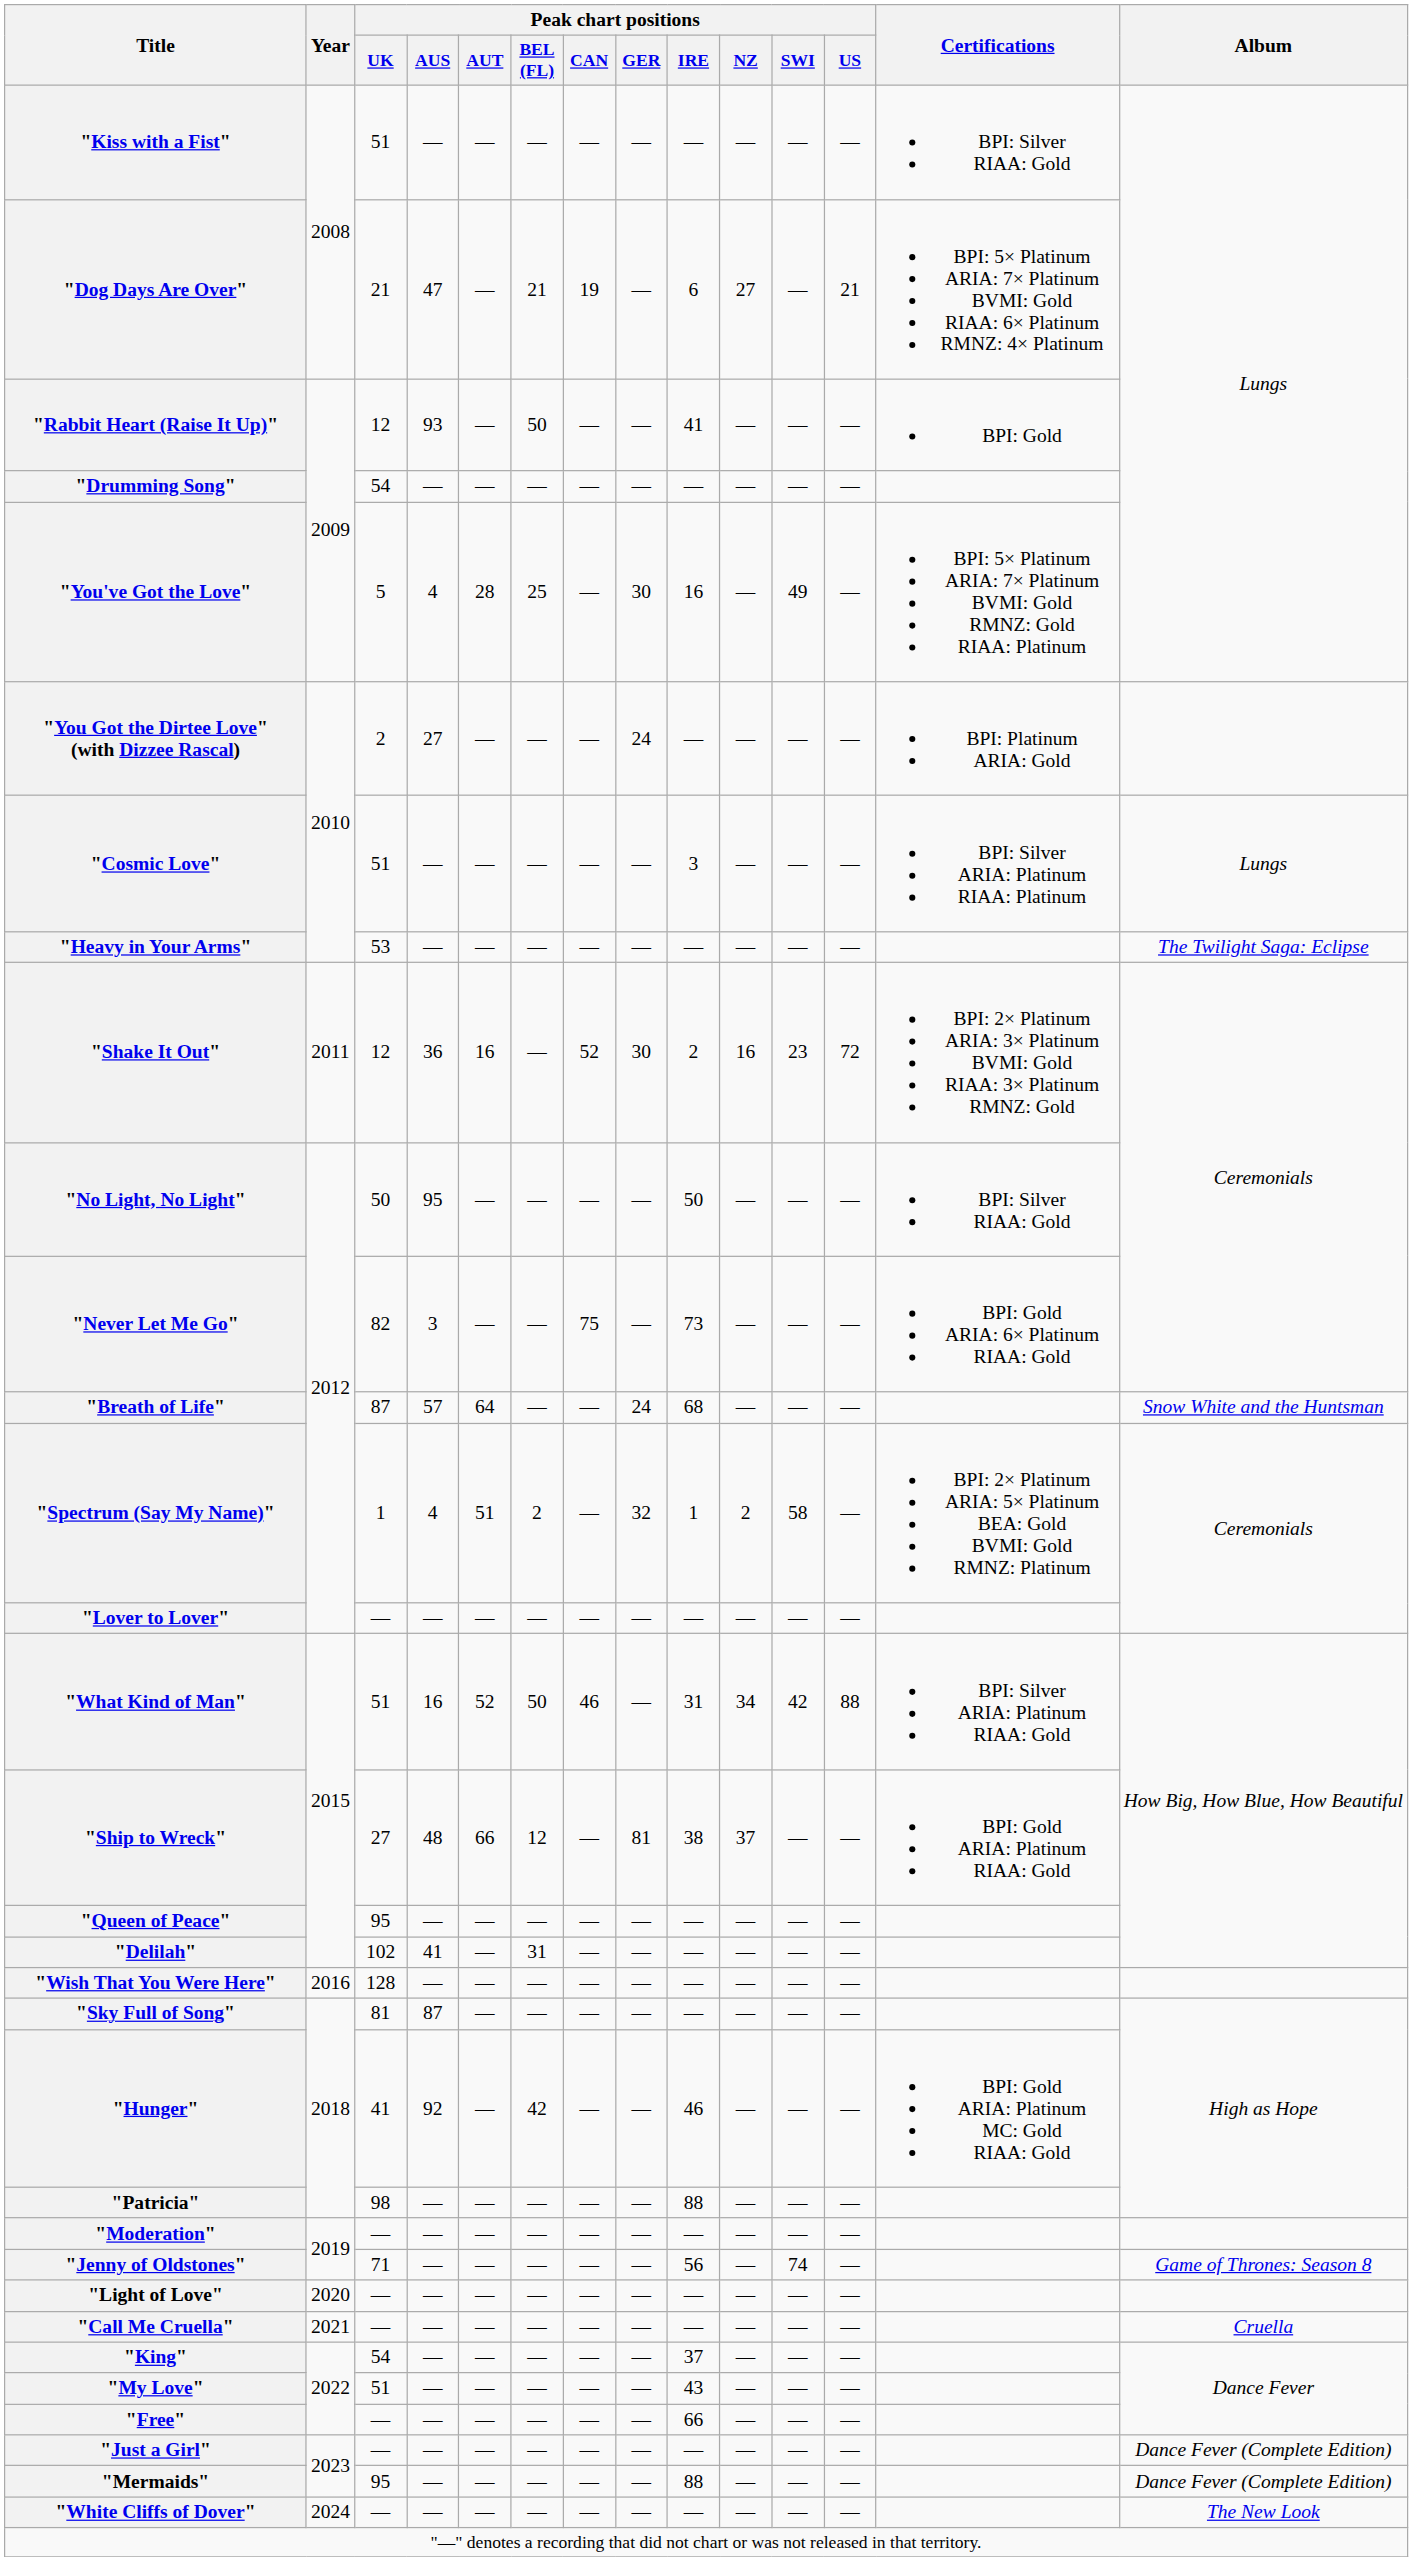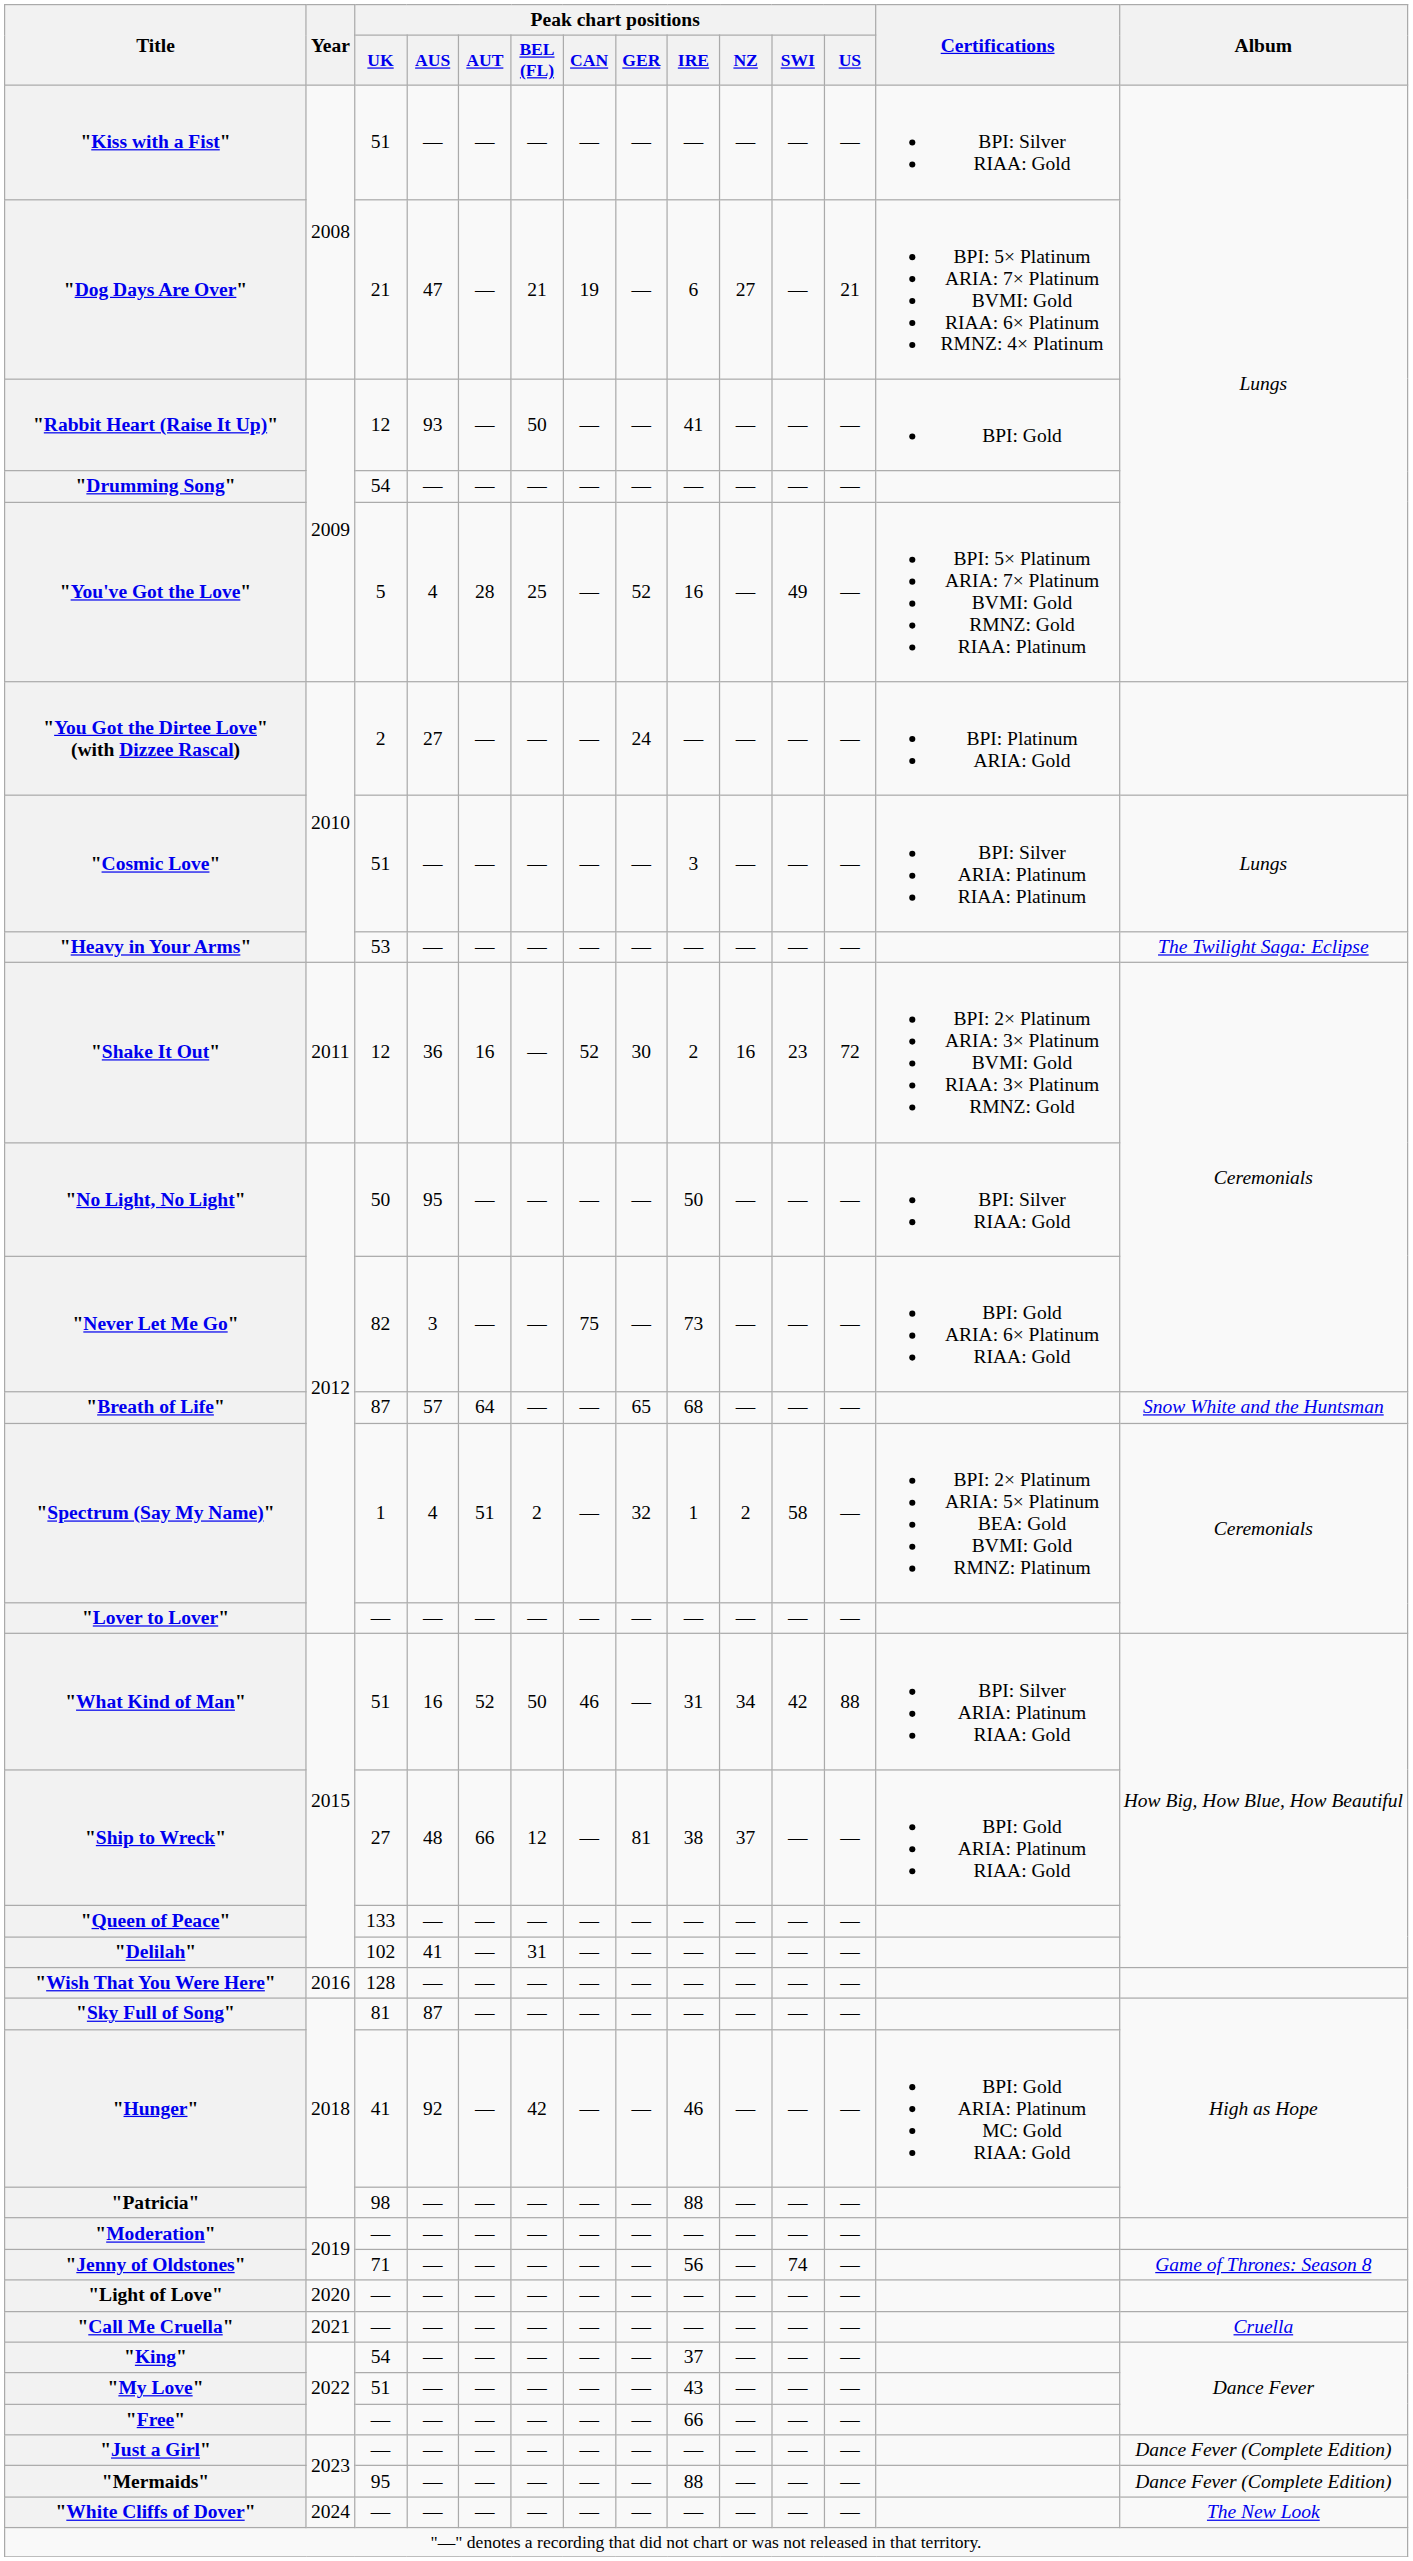"You've Got the Love" | Peak chart positions / GER: 30 -> 52
"Breath of Life" | Peak chart positions / GER: 24 -> 65
"Queen of Peace" | Peak chart positions / UK: 95 -> 133
